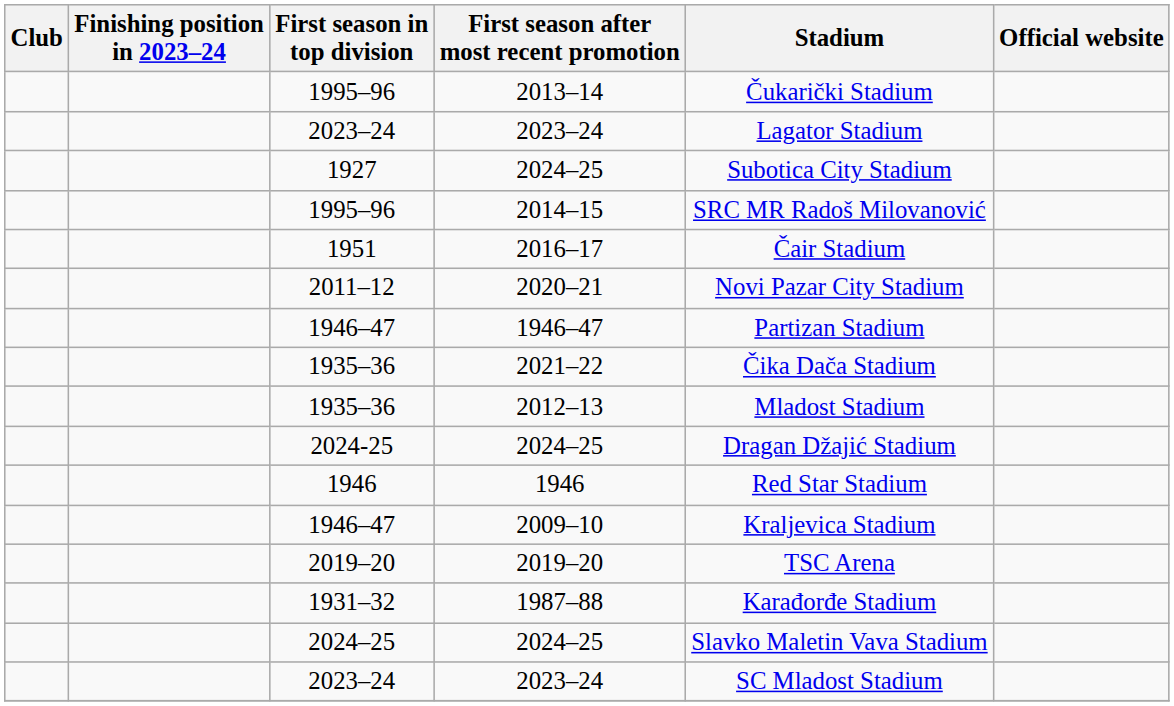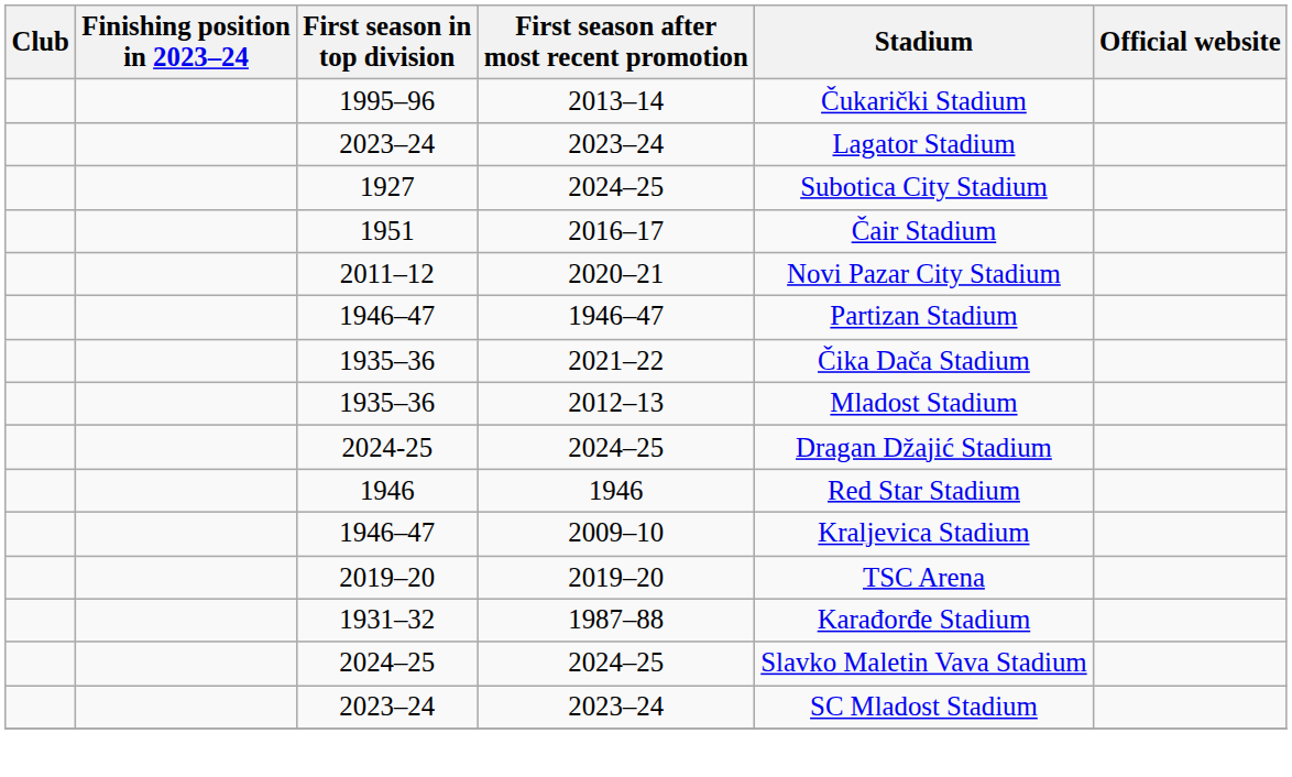- row: 1995–96 | 2014–15 | SRC MR Radoš Milovanović
